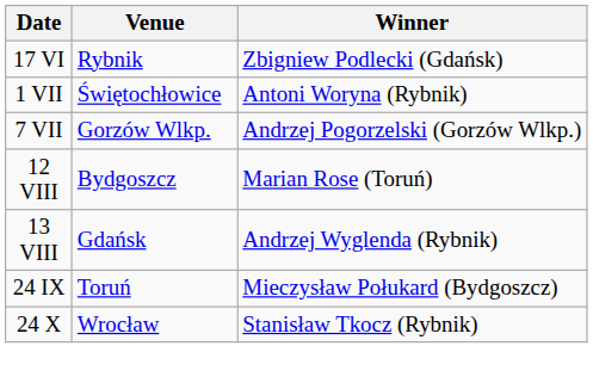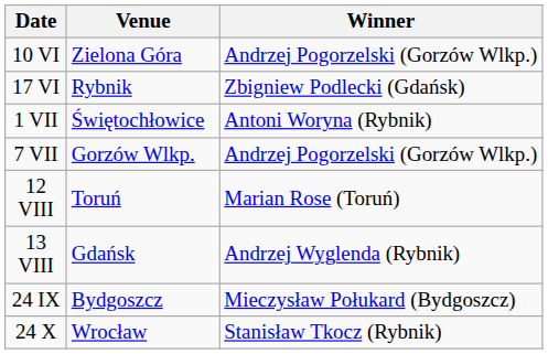+ row: 10 VI | Zielona Góra | Andrzej Pogorzelski (Gorzów Wlkp.)
12 VIII | Venue: Bydgoszcz -> Toruń
24 IX | Venue: Toruń -> Bydgoszcz
